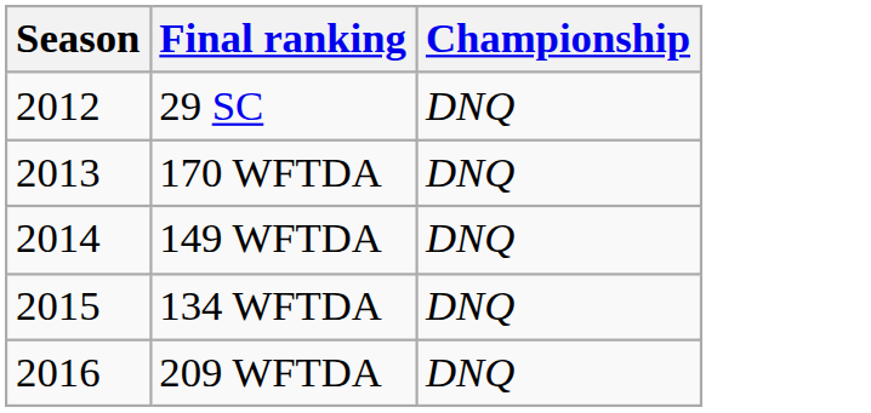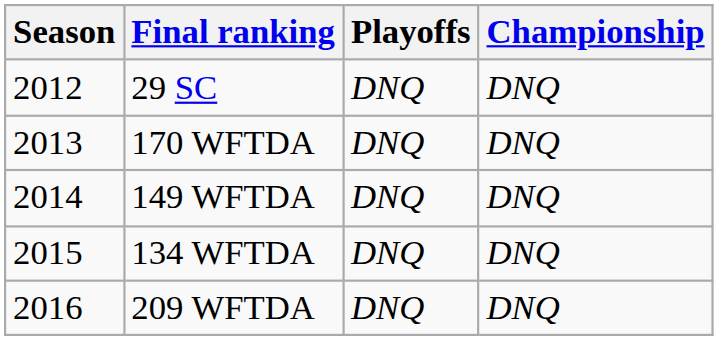+ column: Playoffs | DNQ | DNQ | DNQ | DNQ | DNQ
